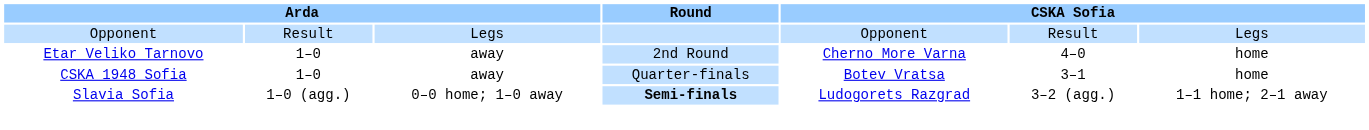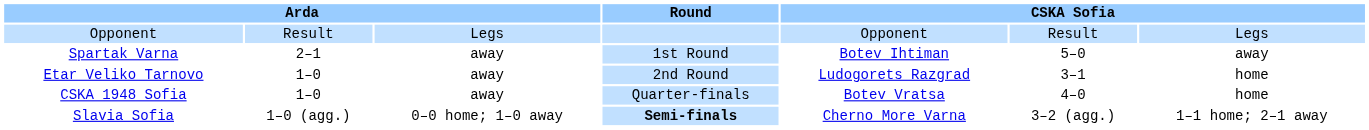+ row: Spartak Varna | 2–1 | away | 1st Round | Botev Ihtiman | 5–0 | away
Etar Veliko Tarnovo | column 5: Cherno More Varna -> Ludogorets Razgrad
Etar Veliko Tarnovo | column 6: 4–0 -> 3–1
CSKA 1948 Sofia | column 6: 3–1 -> 4–0
Slavia Sofia | column 5: Ludogorets Razgrad -> Cherno More Varna
